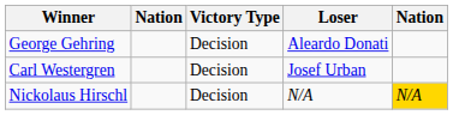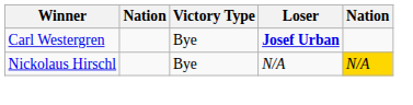- row: George Gehring | Decision | Aleardo Donati
Carl Westergren | Victory Type: Decision -> Bye
Carl Westergren | Loser: normal -> bold
Nickolaus Hirschl | Victory Type: Decision -> Bye
